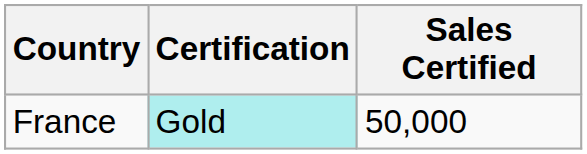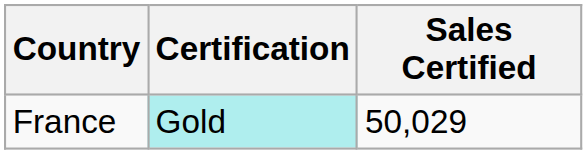France | Sales Certified: 50,000 -> 50,029
